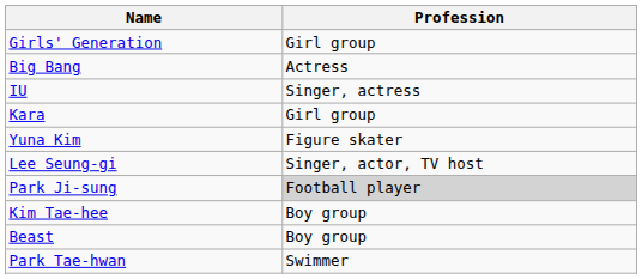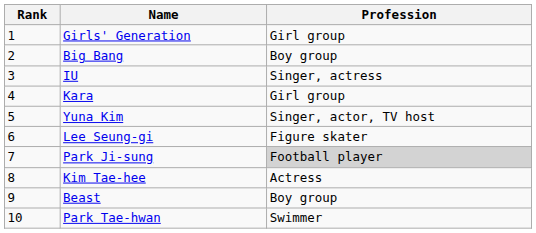+ column: Rank | 1 | 2 | 3 | 4 | 5 | 6 | 7 | 8 | 9 | 10
Big Bang | Profession: Actress -> Boy group
Yuna Kim | Profession: Figure skater -> Singer, actor, TV host
Lee Seung-gi | Profession: Singer, actor, TV host -> Figure skater
Kim Tae-hee | Profession: Boy group -> Actress
